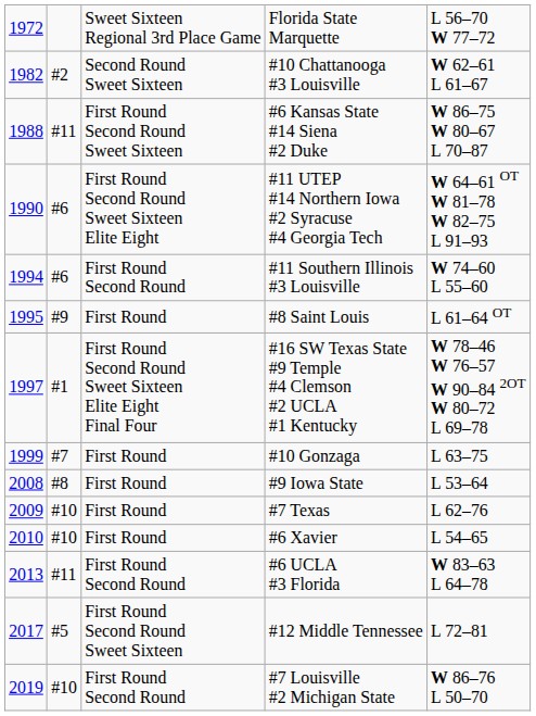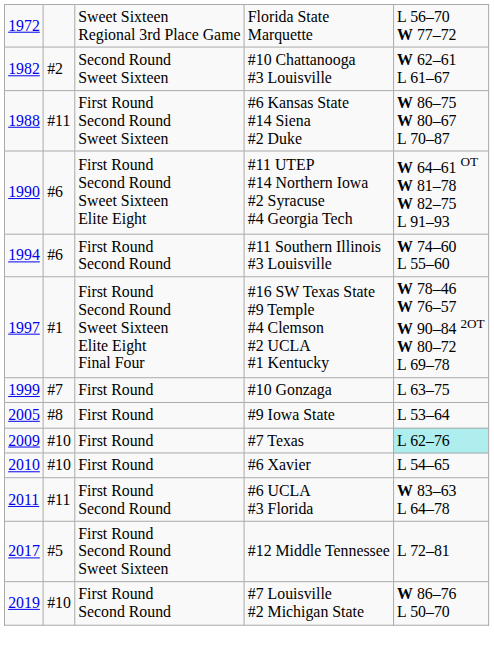- row: 1995 | #9 | First Round | #8 Saint Louis | L 61–64 OT
#9 Iowa State | column 1: 2008 -> 2005
#7 Texas | column 5: no background -> paleturquoise background
#6 UCLA #3 Florida | column 1: 2013 -> 2011
